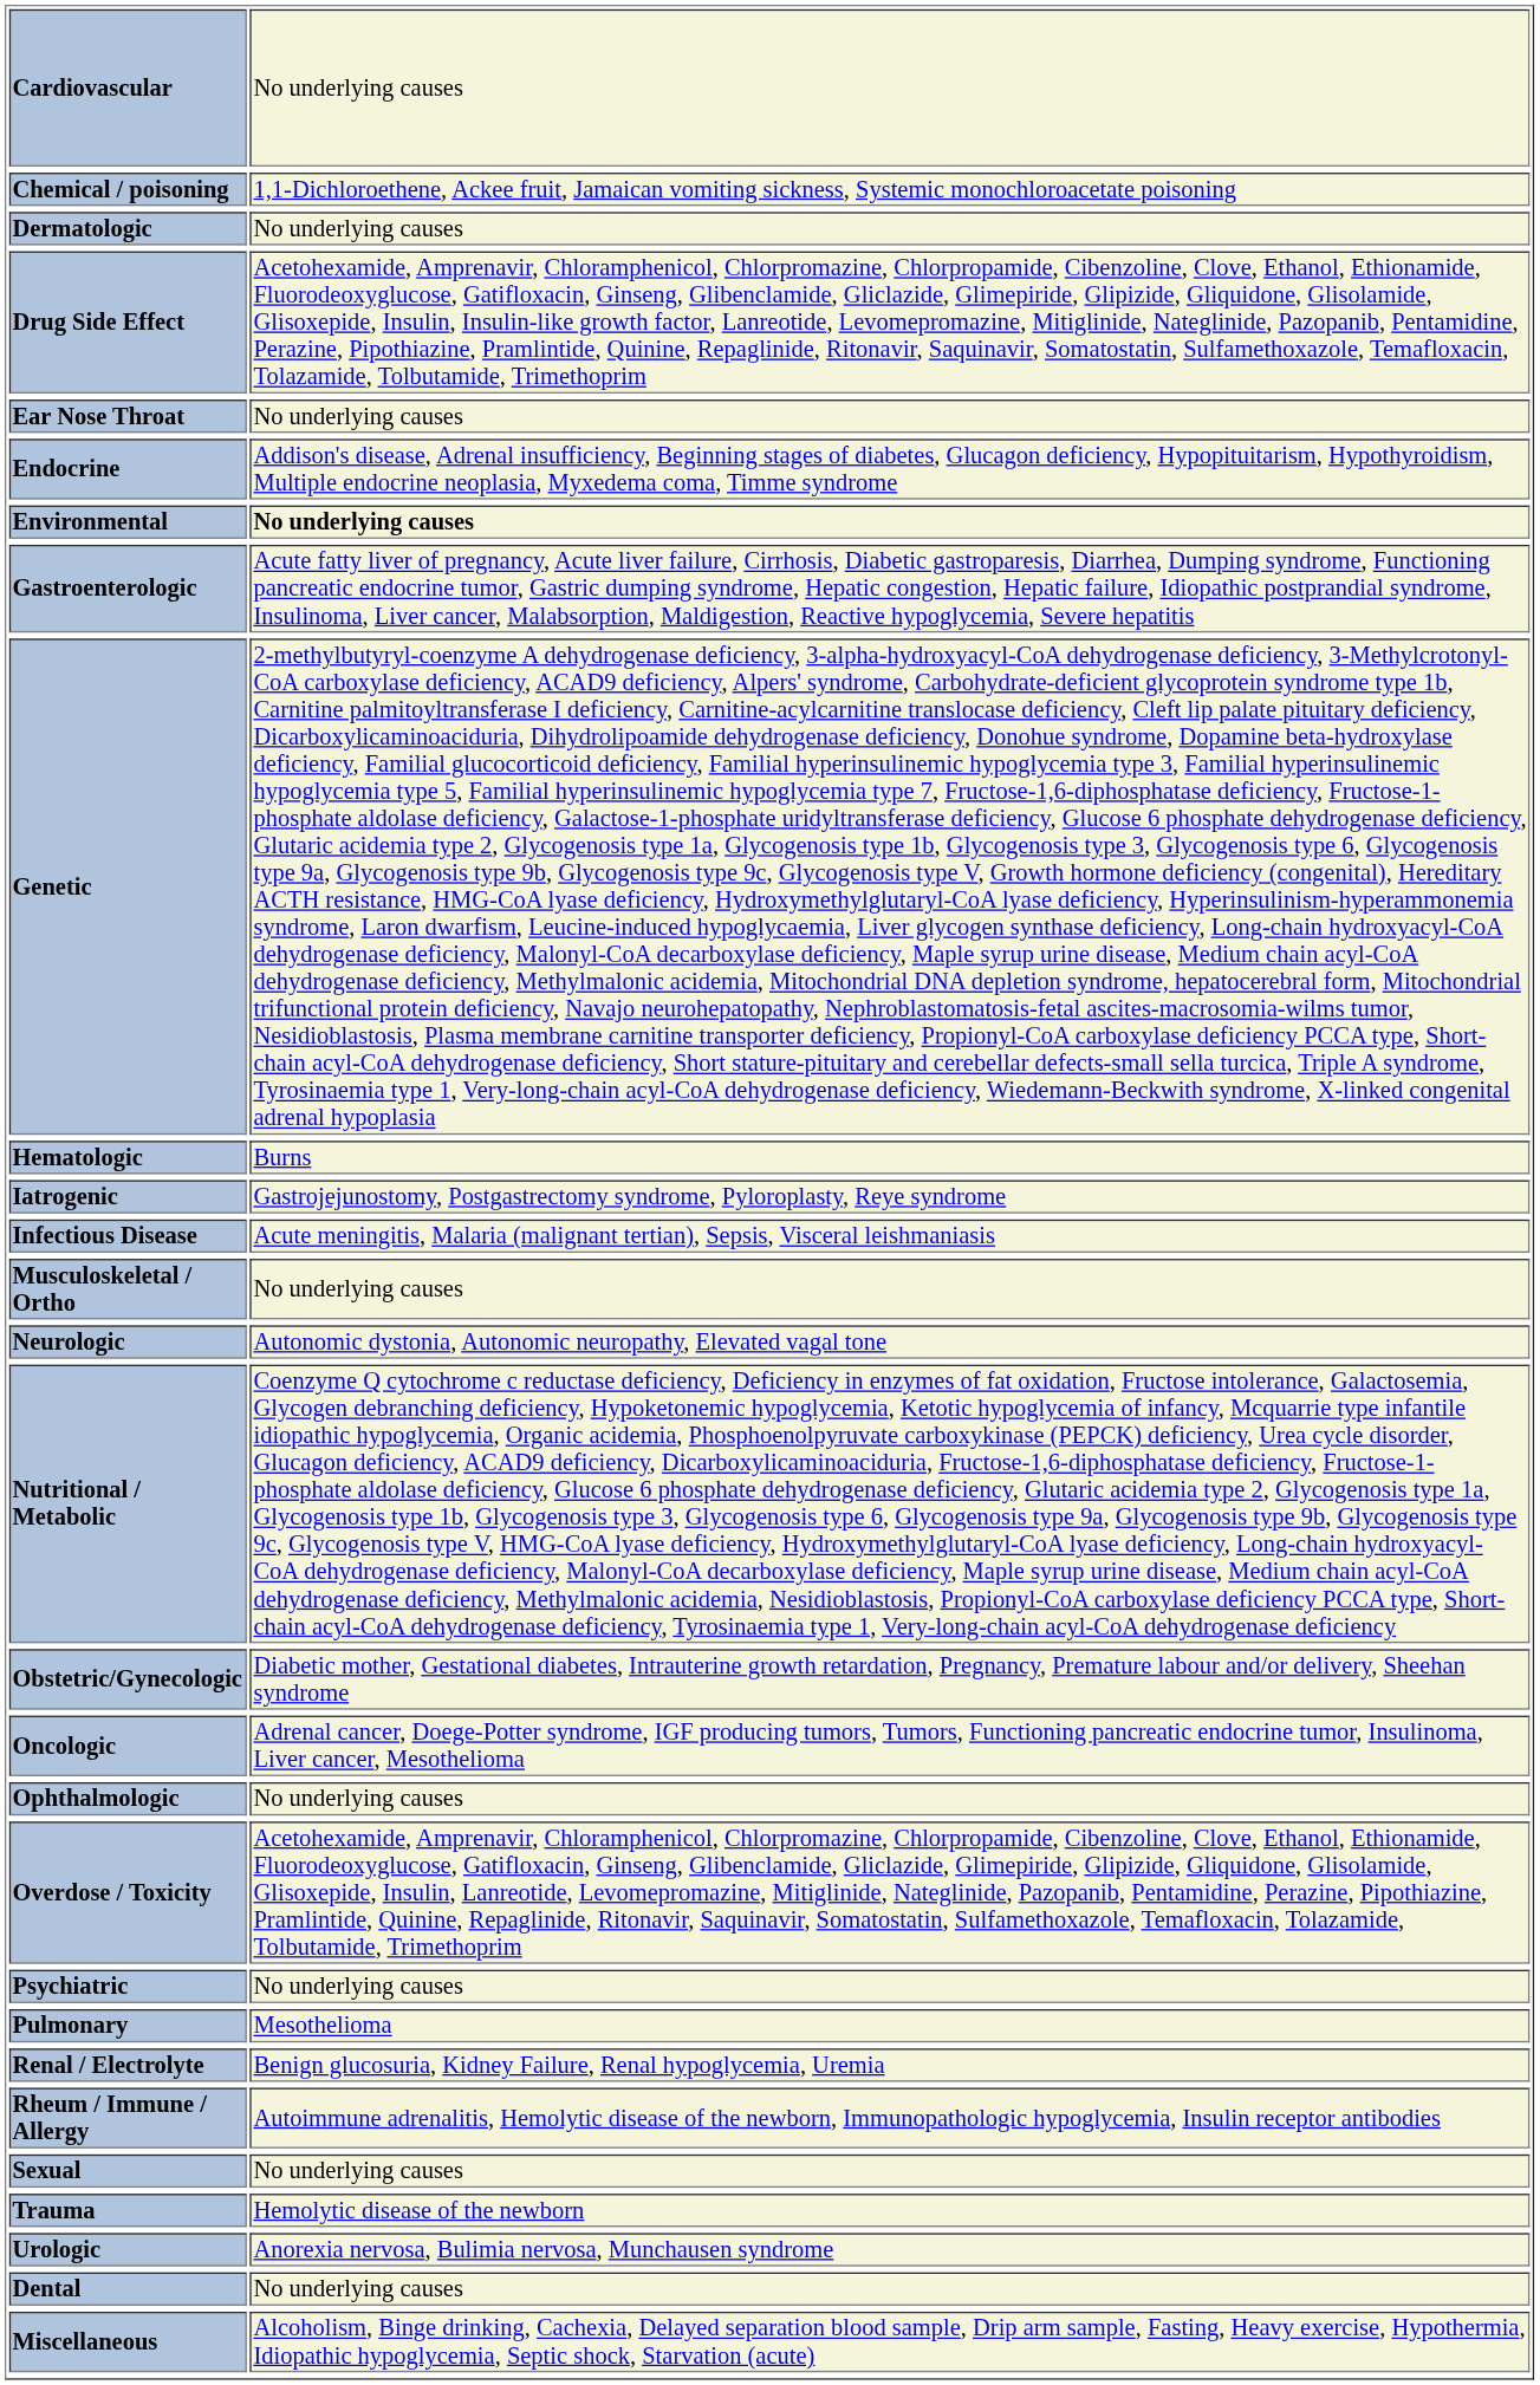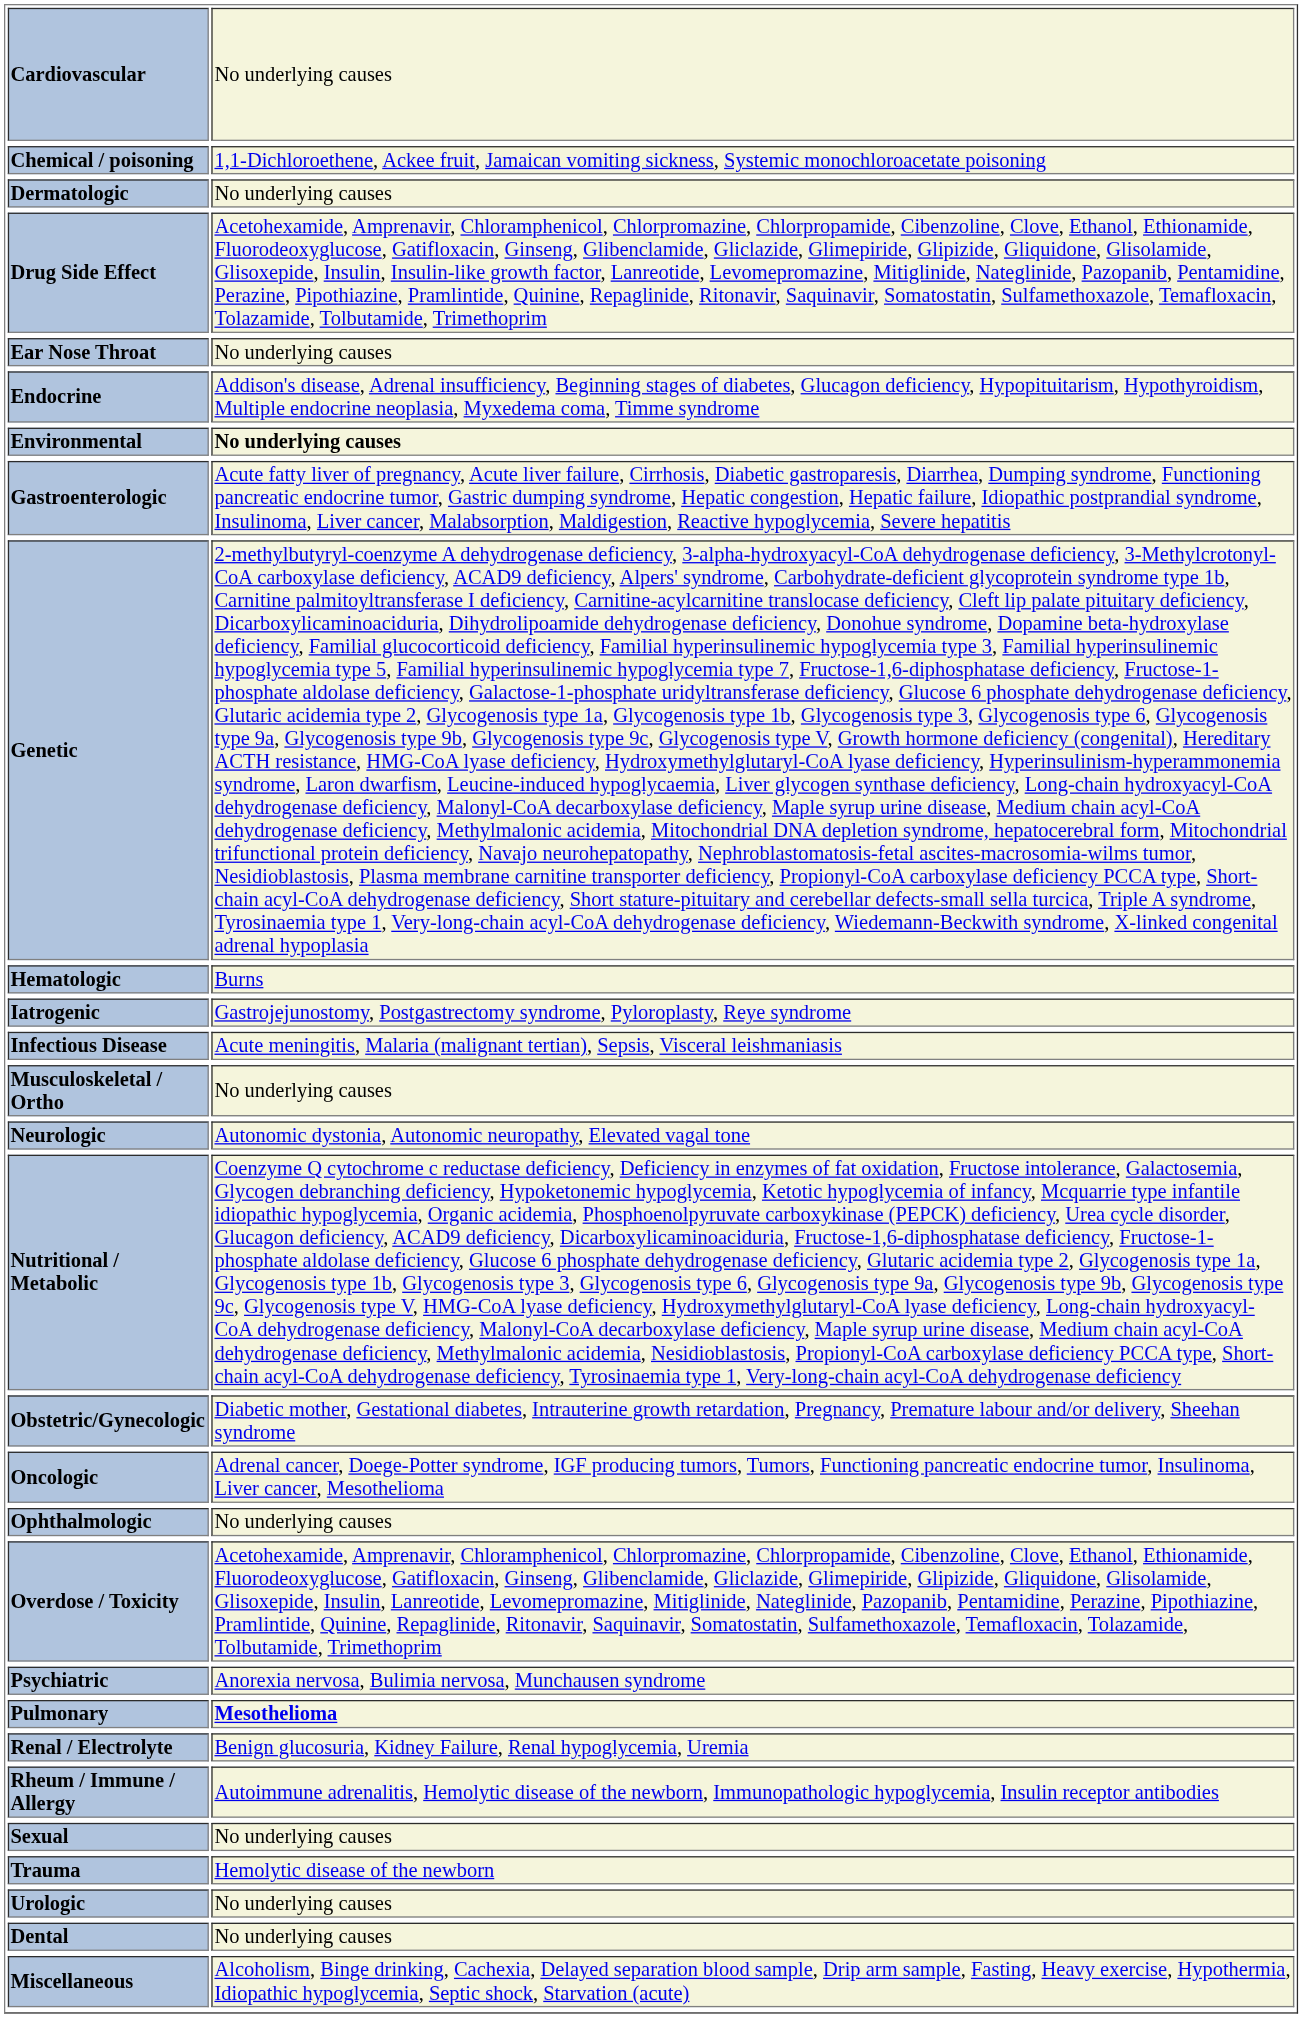Psychiatric | column 2: No underlying causes -> Anorexia nervosa, Bulimia nervosa, Munchausen syndrome
Pulmonary | column 2: normal -> bold
Urologic | column 2: Anorexia nervosa, Bulimia nervosa, Munchausen syndrome -> No underlying causes
